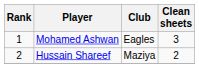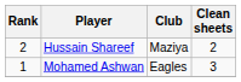rows swapped: Mohamed Ashwan <-> Hussain Shareef
